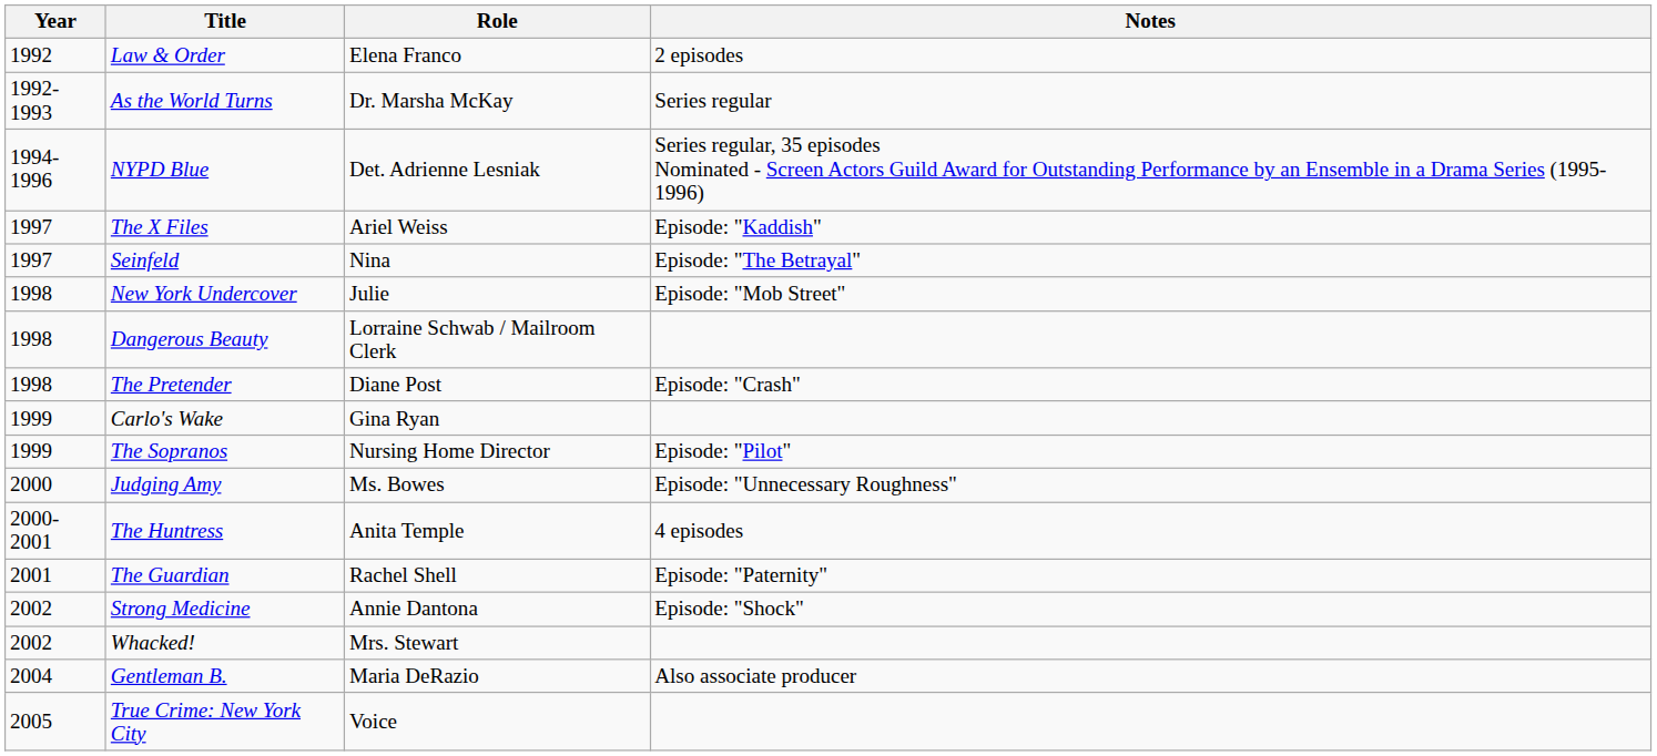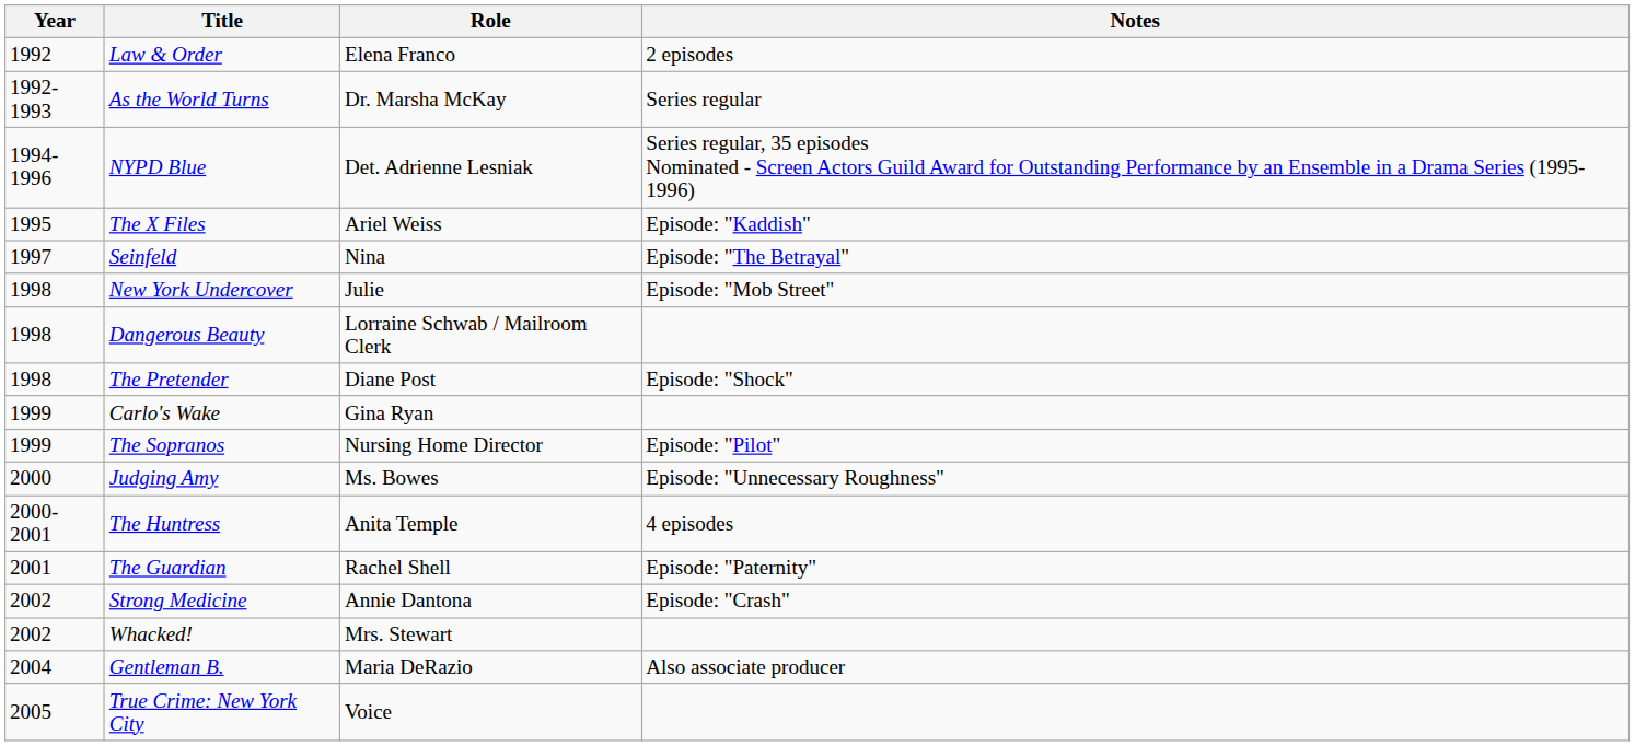The X Files | Year: 1997 -> 1995
The Pretender | Notes: Episode: "Crash" -> Episode: "Shock"
Strong Medicine | Notes: Episode: "Shock" -> Episode: "Crash"
